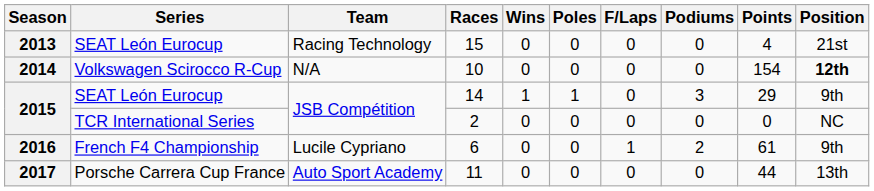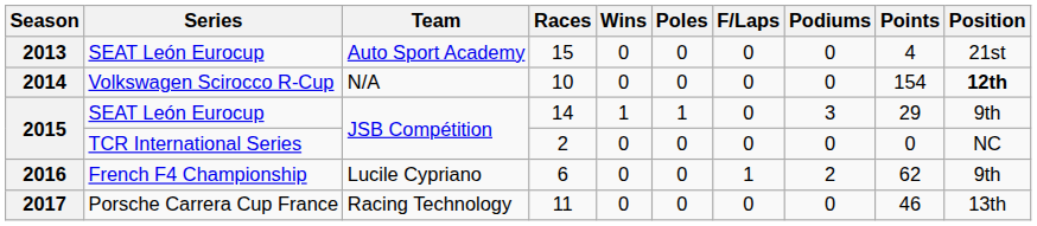15 | Team: Racing Technology -> Auto Sport Academy
6 | Points: 61 -> 62
11 | Team: Auto Sport Academy -> Racing Technology
11 | Points: 44 -> 46
